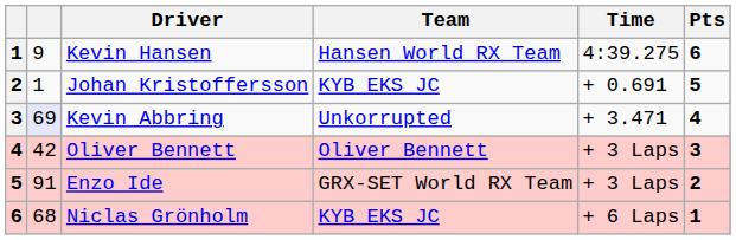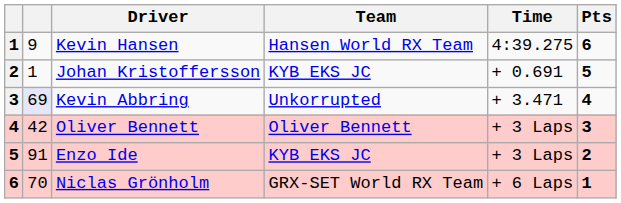Enzo Ide | Team: GRX-SET World RX Team -> KYB EKS JC
Niclas Grönholm | column 2: 68 -> 70
Niclas Grönholm | Team: KYB EKS JC -> GRX-SET World RX Team
